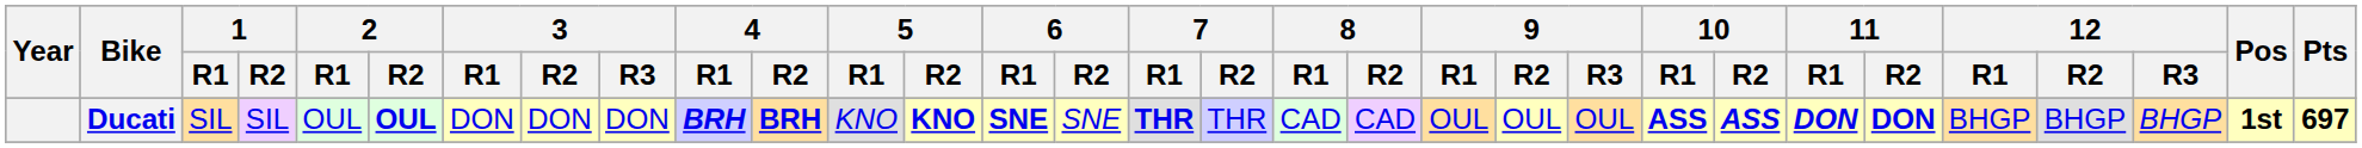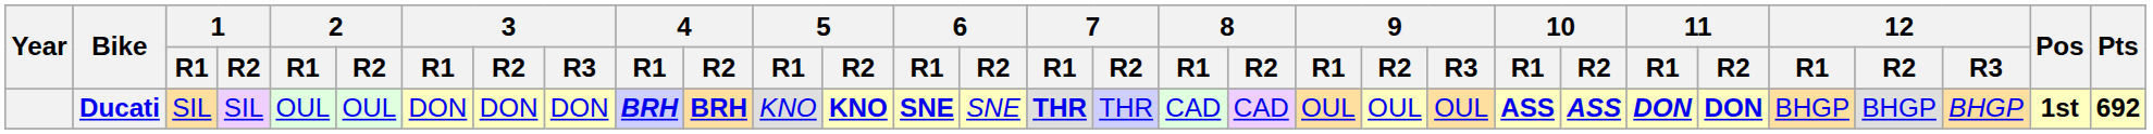Ducati | 2 / R2: bold -> normal
Ducati | Pts: 697 -> 692
